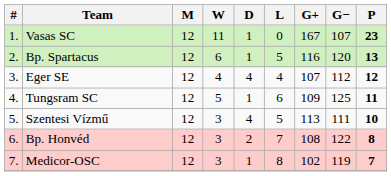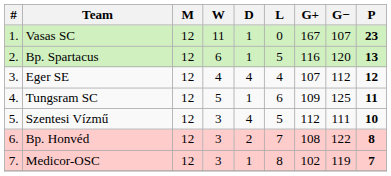Szentesi Vízmű | G+: 113 -> 112
